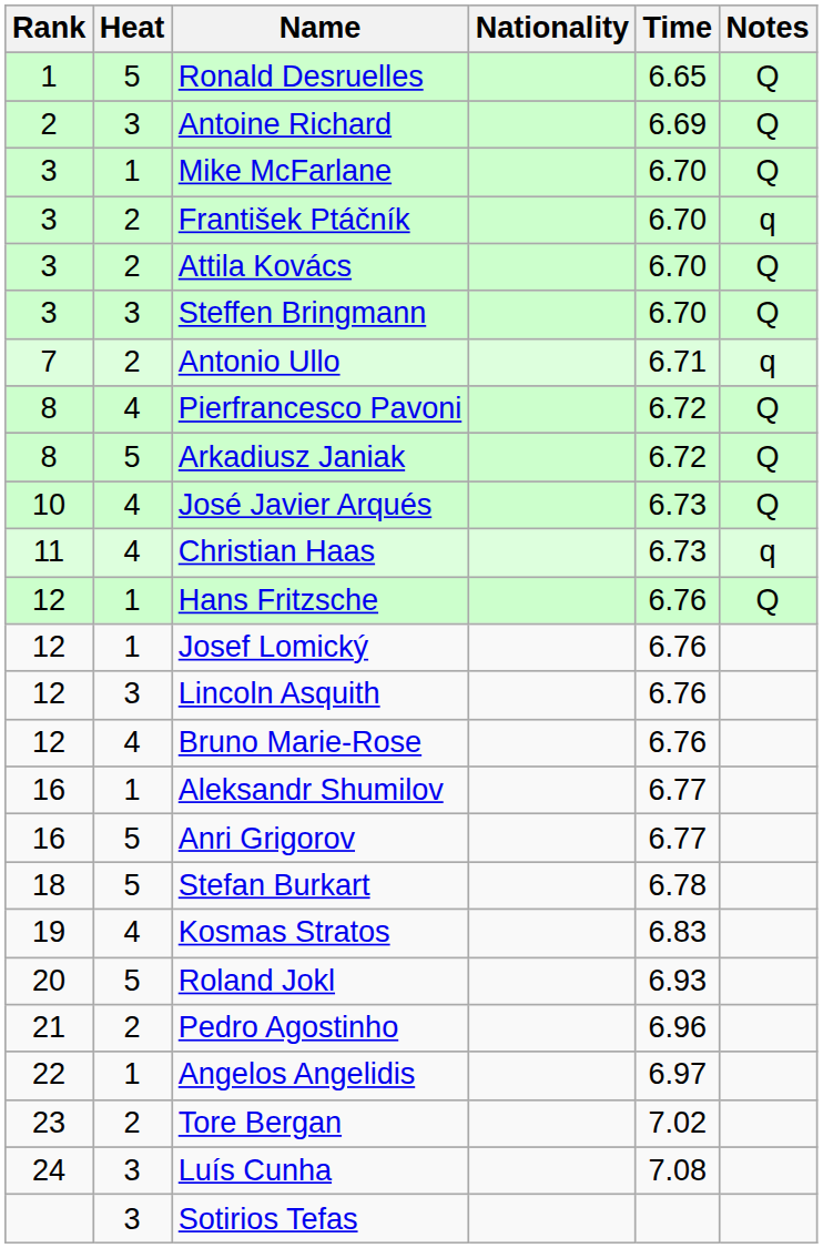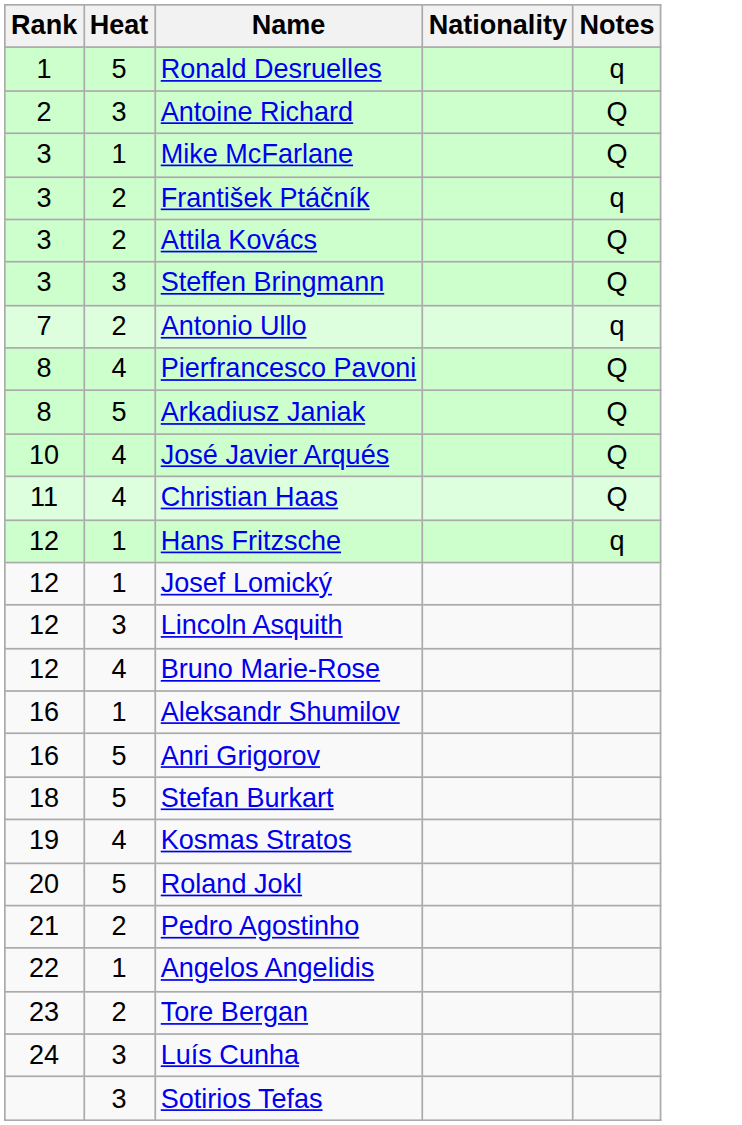- column: Time | 6.65 | 6.69 | 6.70 | 6.70 | 6.70 | 6.70 | 6.71 | 6.72 | 6.72 | 6.73 | 6.73 | 6.76 | 6.76 | 6.76 | 6.76 | 6.77 | 6.77 | 6.78 | 6.83 | 6.93 | 6.96 | 6.97 | 7.02 | 7.08
Ronald Desruelles | Notes: Q -> q
Christian Haas | Notes: q -> Q
Hans Fritzsche | Notes: Q -> q
